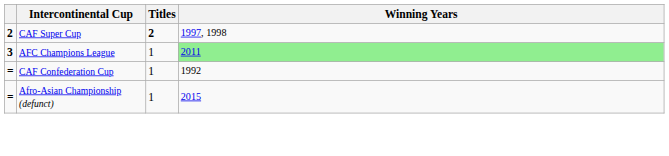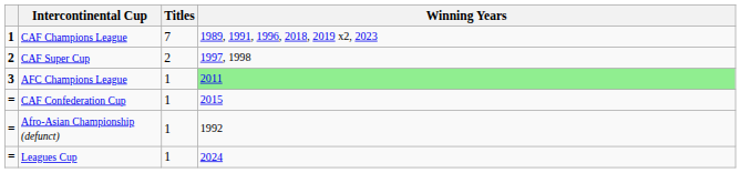+ row: 1 | CAF Champions League | 7 | 1989, 1991, 1996, 2018, 2019 x2, 2023
CAF Super Cup | Titles: bold -> normal
CAF Confederation Cup | Winning Years: 1992 -> 2015
Afro-Asian Championship (defunct) | Winning Years: 2015 -> 1992
+ row: = | Leagues Cup | 1 | 2024
